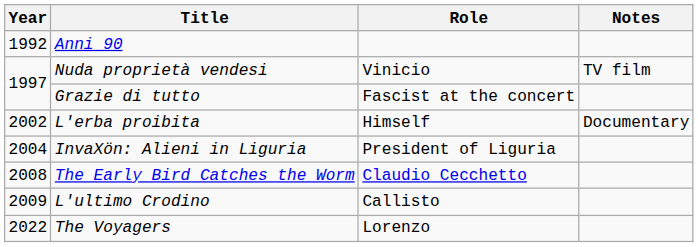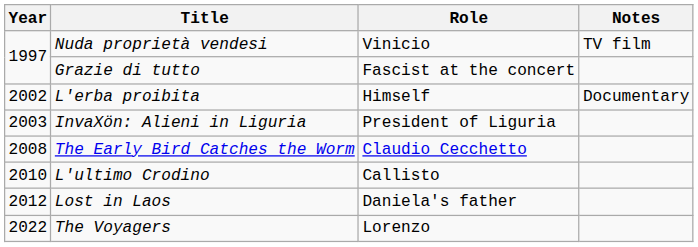- row: 1992 | Anni 90
InvaXön: Alieni in Liguria | Year: 2004 -> 2003
L'ultimo Crodino | Year: 2009 -> 2010
+ row: 2012 | Lost in Laos | Daniela's father
